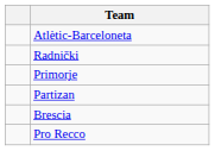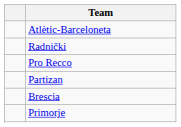rows swapped: Primorje <-> Pro Recco
